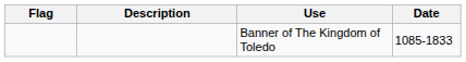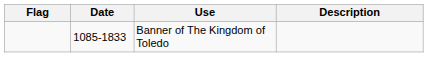columns swapped: Date <-> Description
